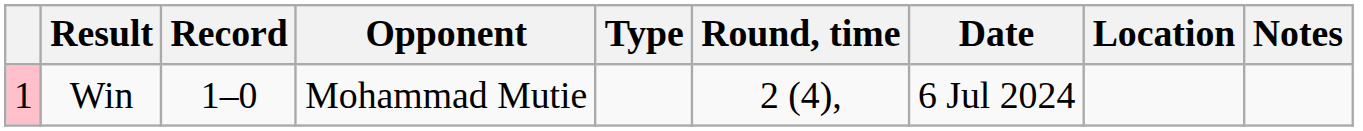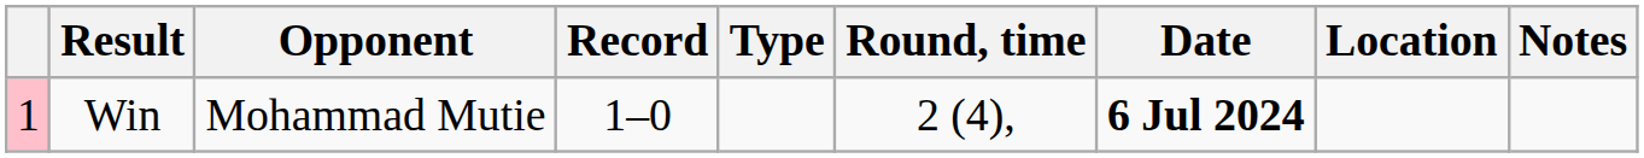columns swapped: Record <-> Opponent
Win | Date: normal -> bold
